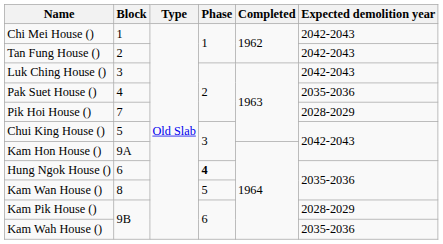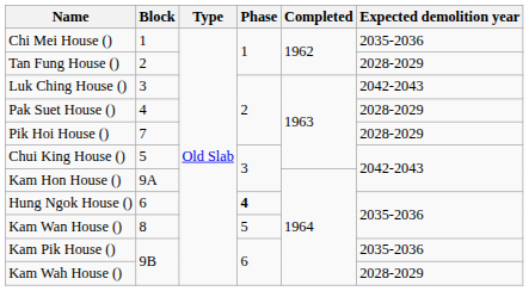Chi Mei House () | Expected demolition year: 2042-2043 -> 2035-2036
Tan Fung House () | Expected demolition year: 2042-2043 -> 2028-2029
Pak Suet House () | Expected demolition year: 2035-2036 -> 2028-2029
Kam Pik House () | Expected demolition year: 2028-2029 -> 2035-2036
Kam Wah House () | Expected demolition year: 2035-2036 -> 2028-2029
